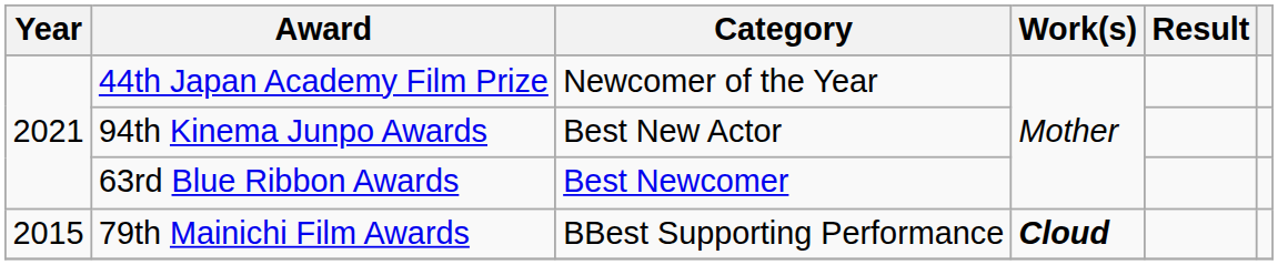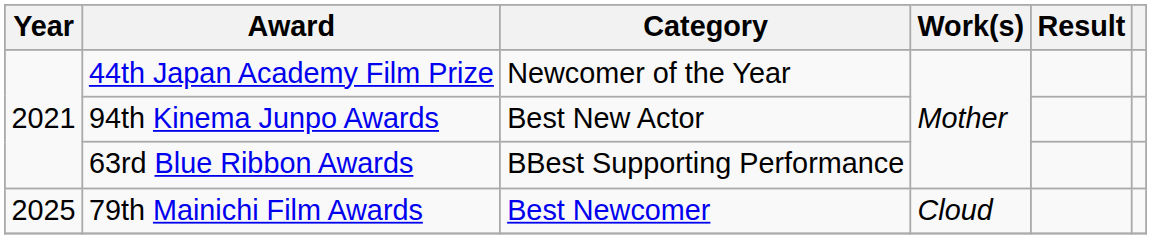63rd Blue Ribbon Awards | Category: Best Newcomer -> BBest Supporting Performance
79th Mainichi Film Awards | Year: 2015 -> 2025
79th Mainichi Film Awards | Category: BBest Supporting Performance -> Best Newcomer
79th Mainichi Film Awards | Work(s): bold -> normal
